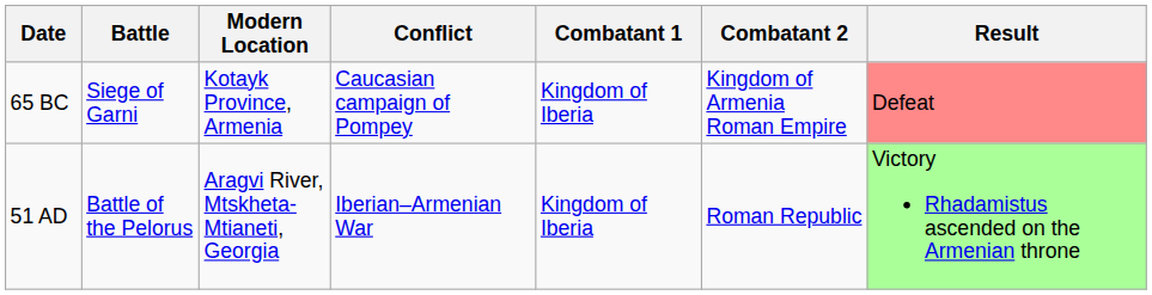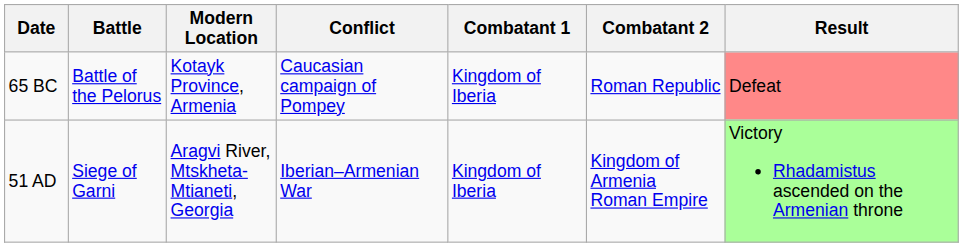65 BC | Battle: Siege of Garni -> Battle of the Pelorus
65 BC | Combatant 2: Kingdom of Armenia Roman Empire -> Roman Republic
51 AD | Battle: Battle of the Pelorus -> Siege of Garni
51 AD | Combatant 2: Roman Republic -> Kingdom of Armenia Roman Empire
